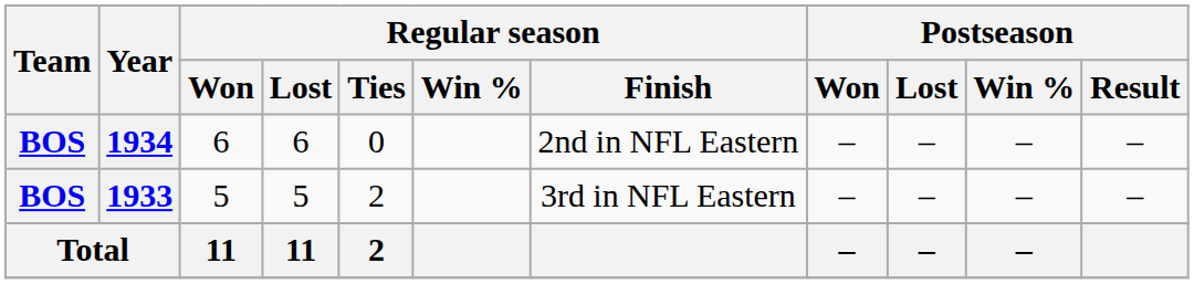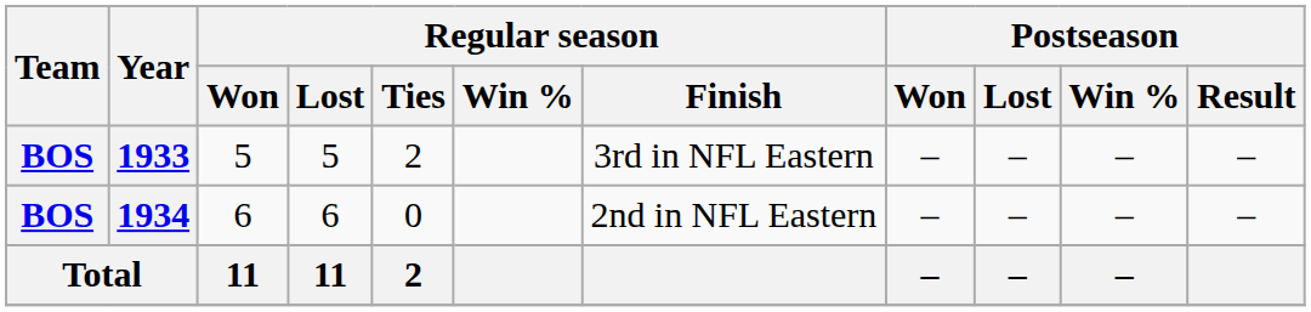rows swapped: 1933 <-> 1934
